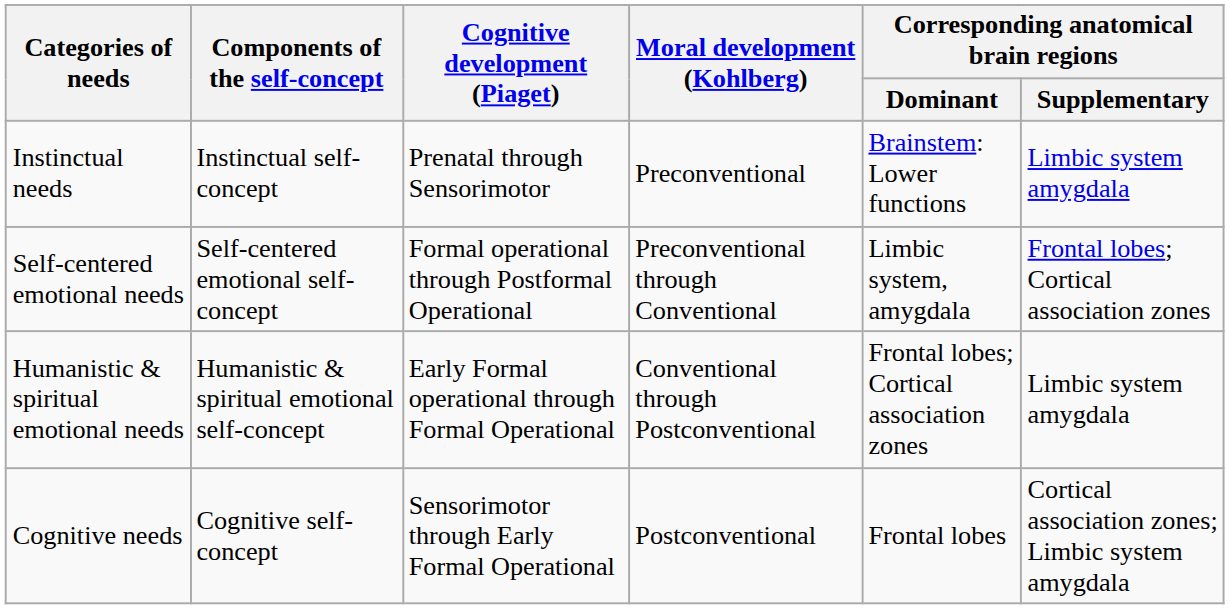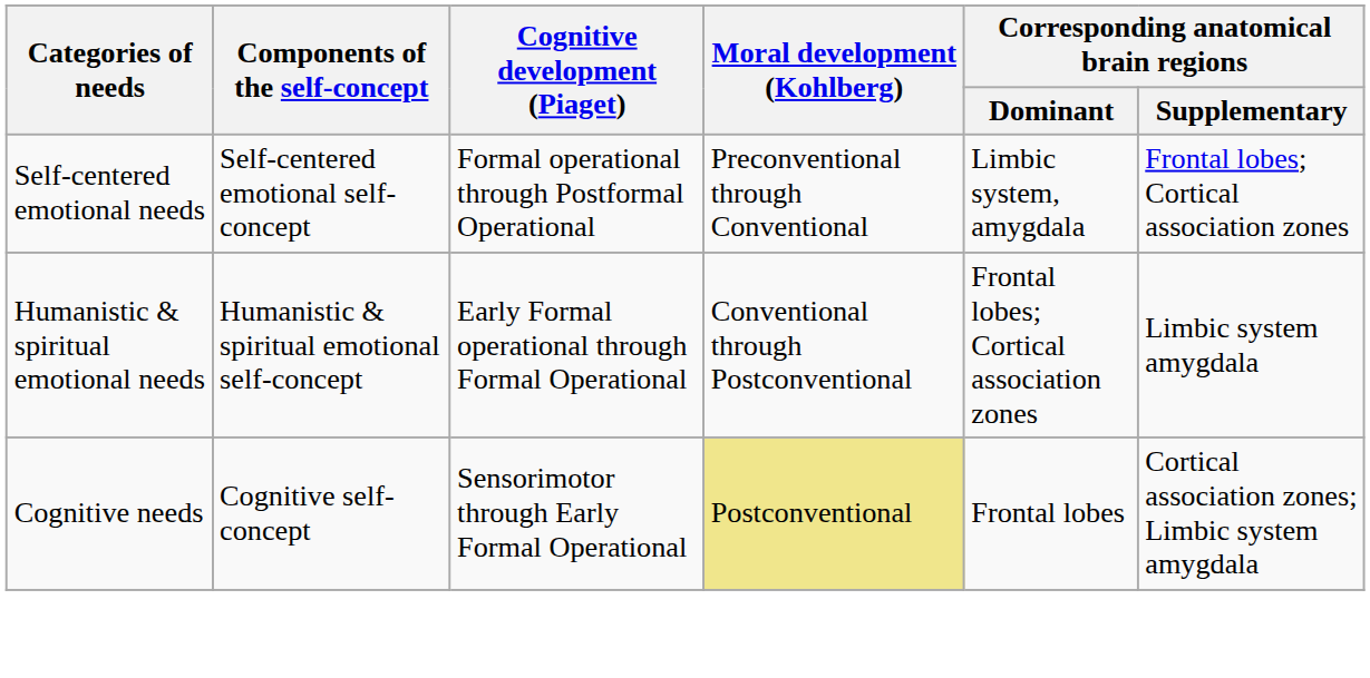- row: Instinctual needs | Instinctual self-concept | Prenatal through Sensorimotor | Preconventional | Brainstem: Lower functions | Limbic system amygdala
Cognitive needs | Moral development (Kohlberg): no background -> khaki background
